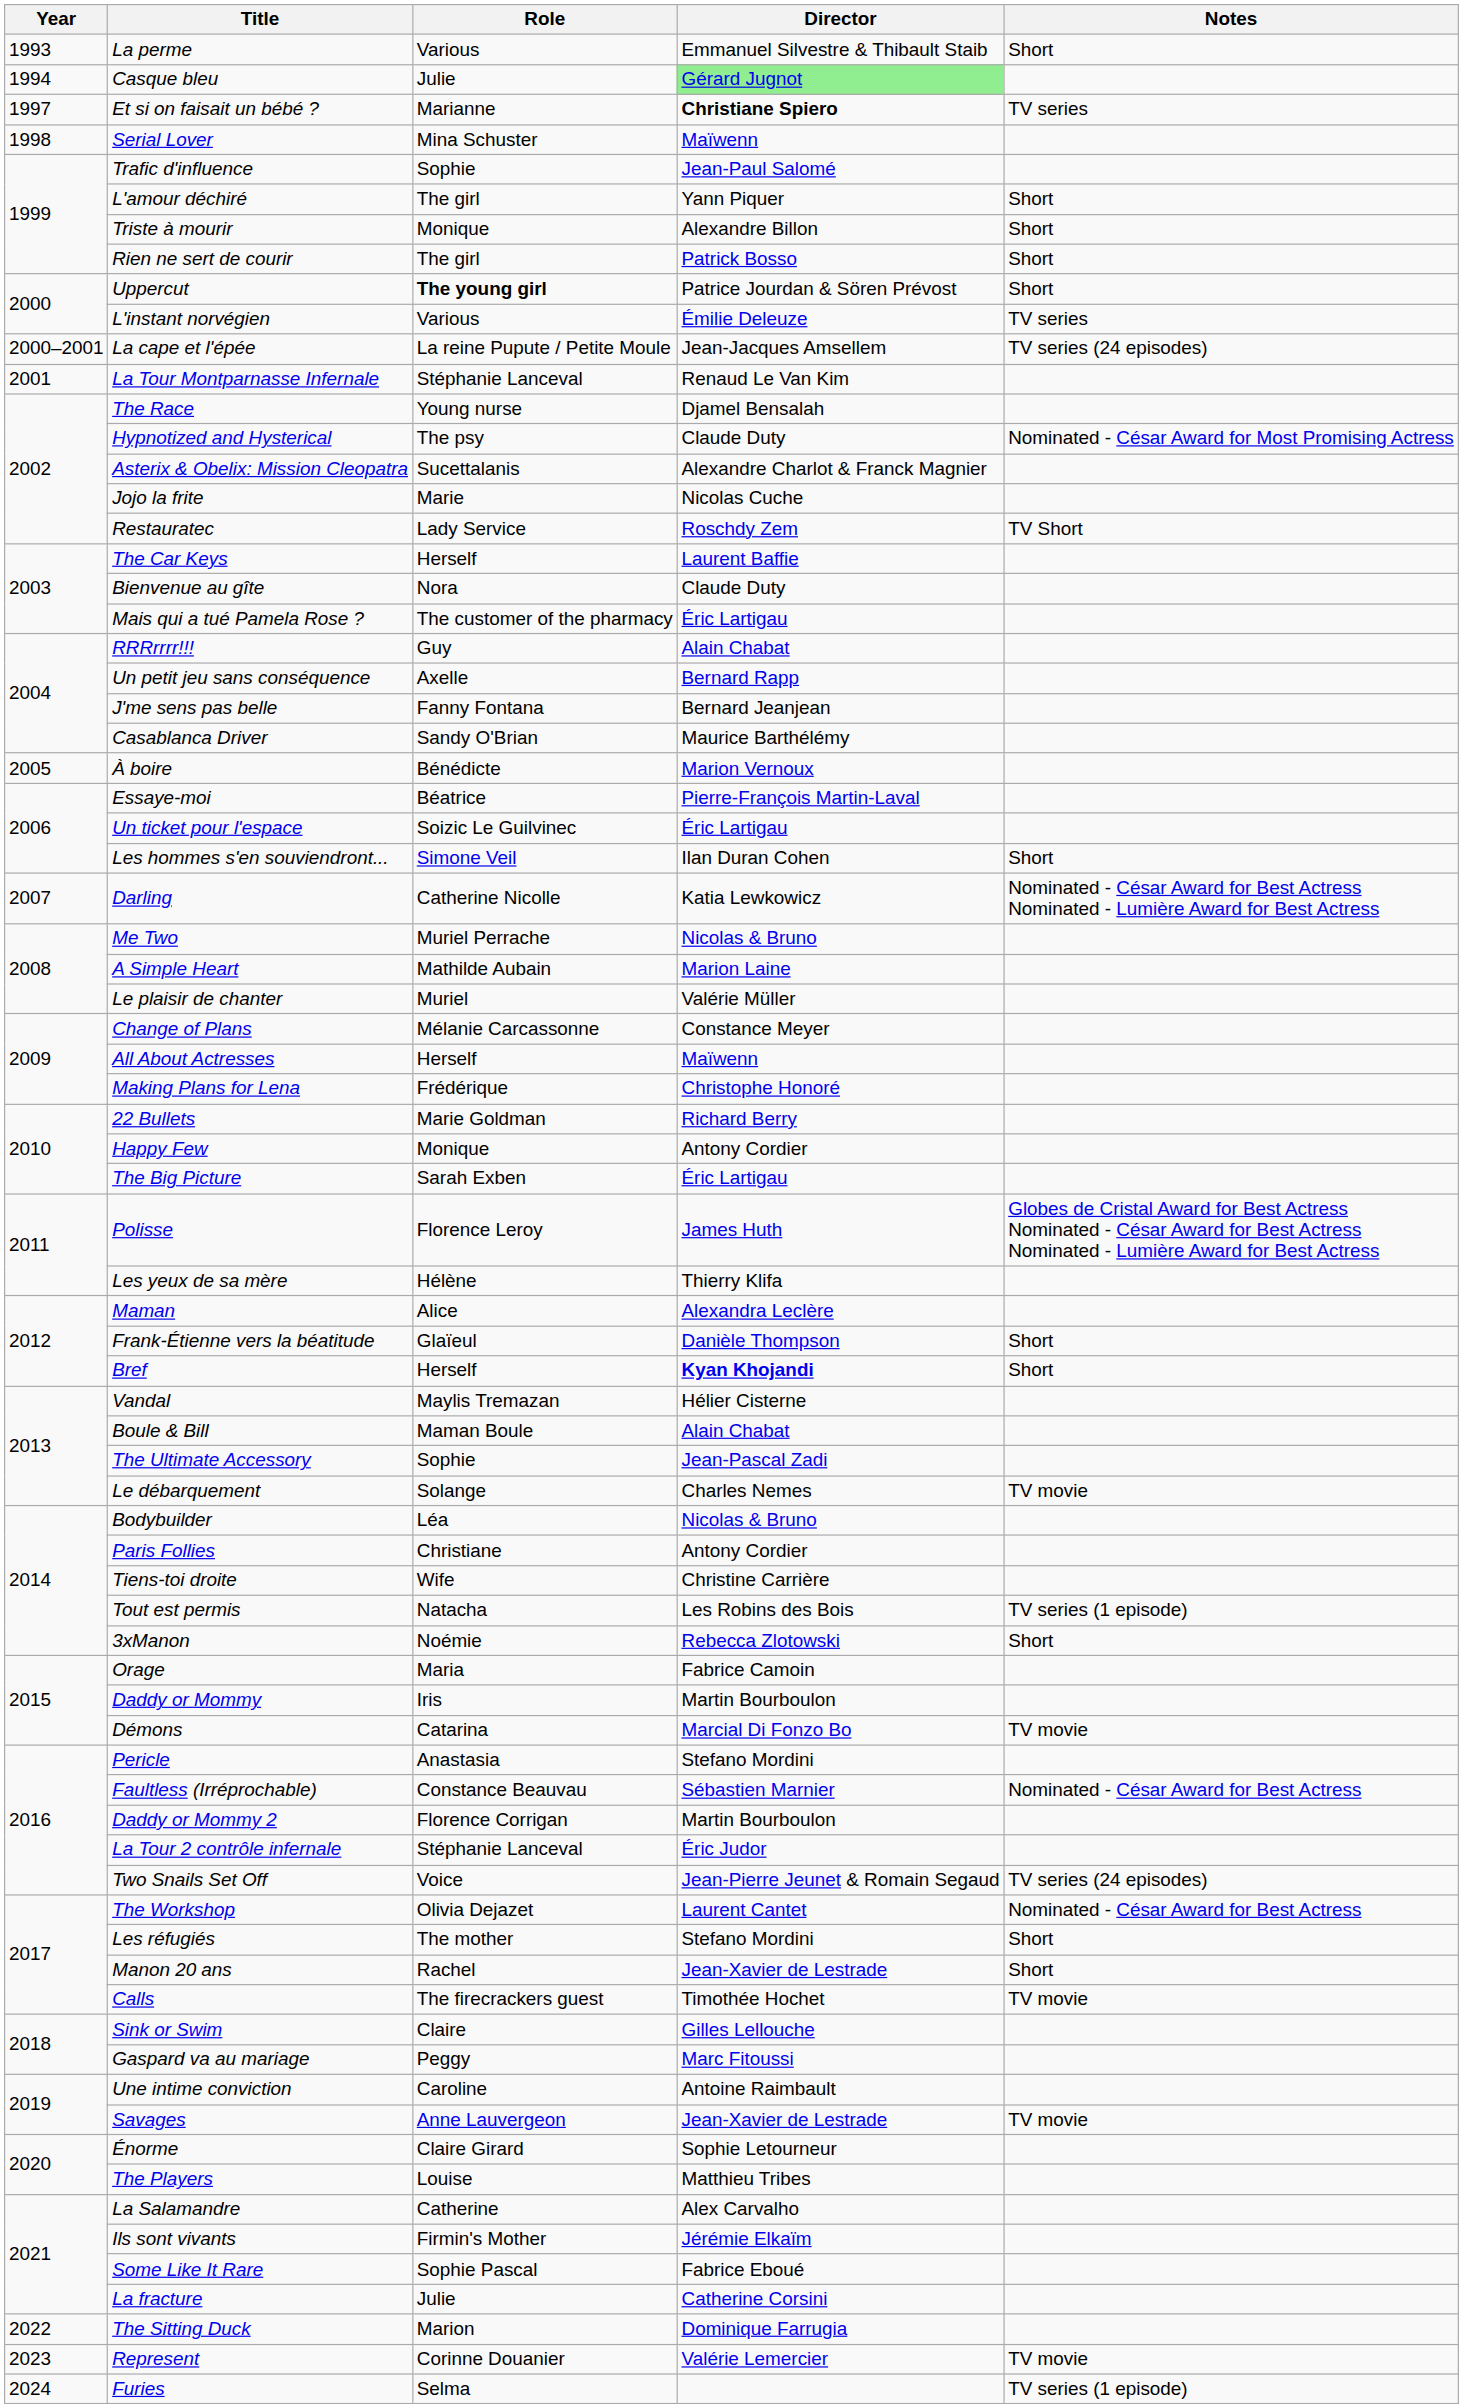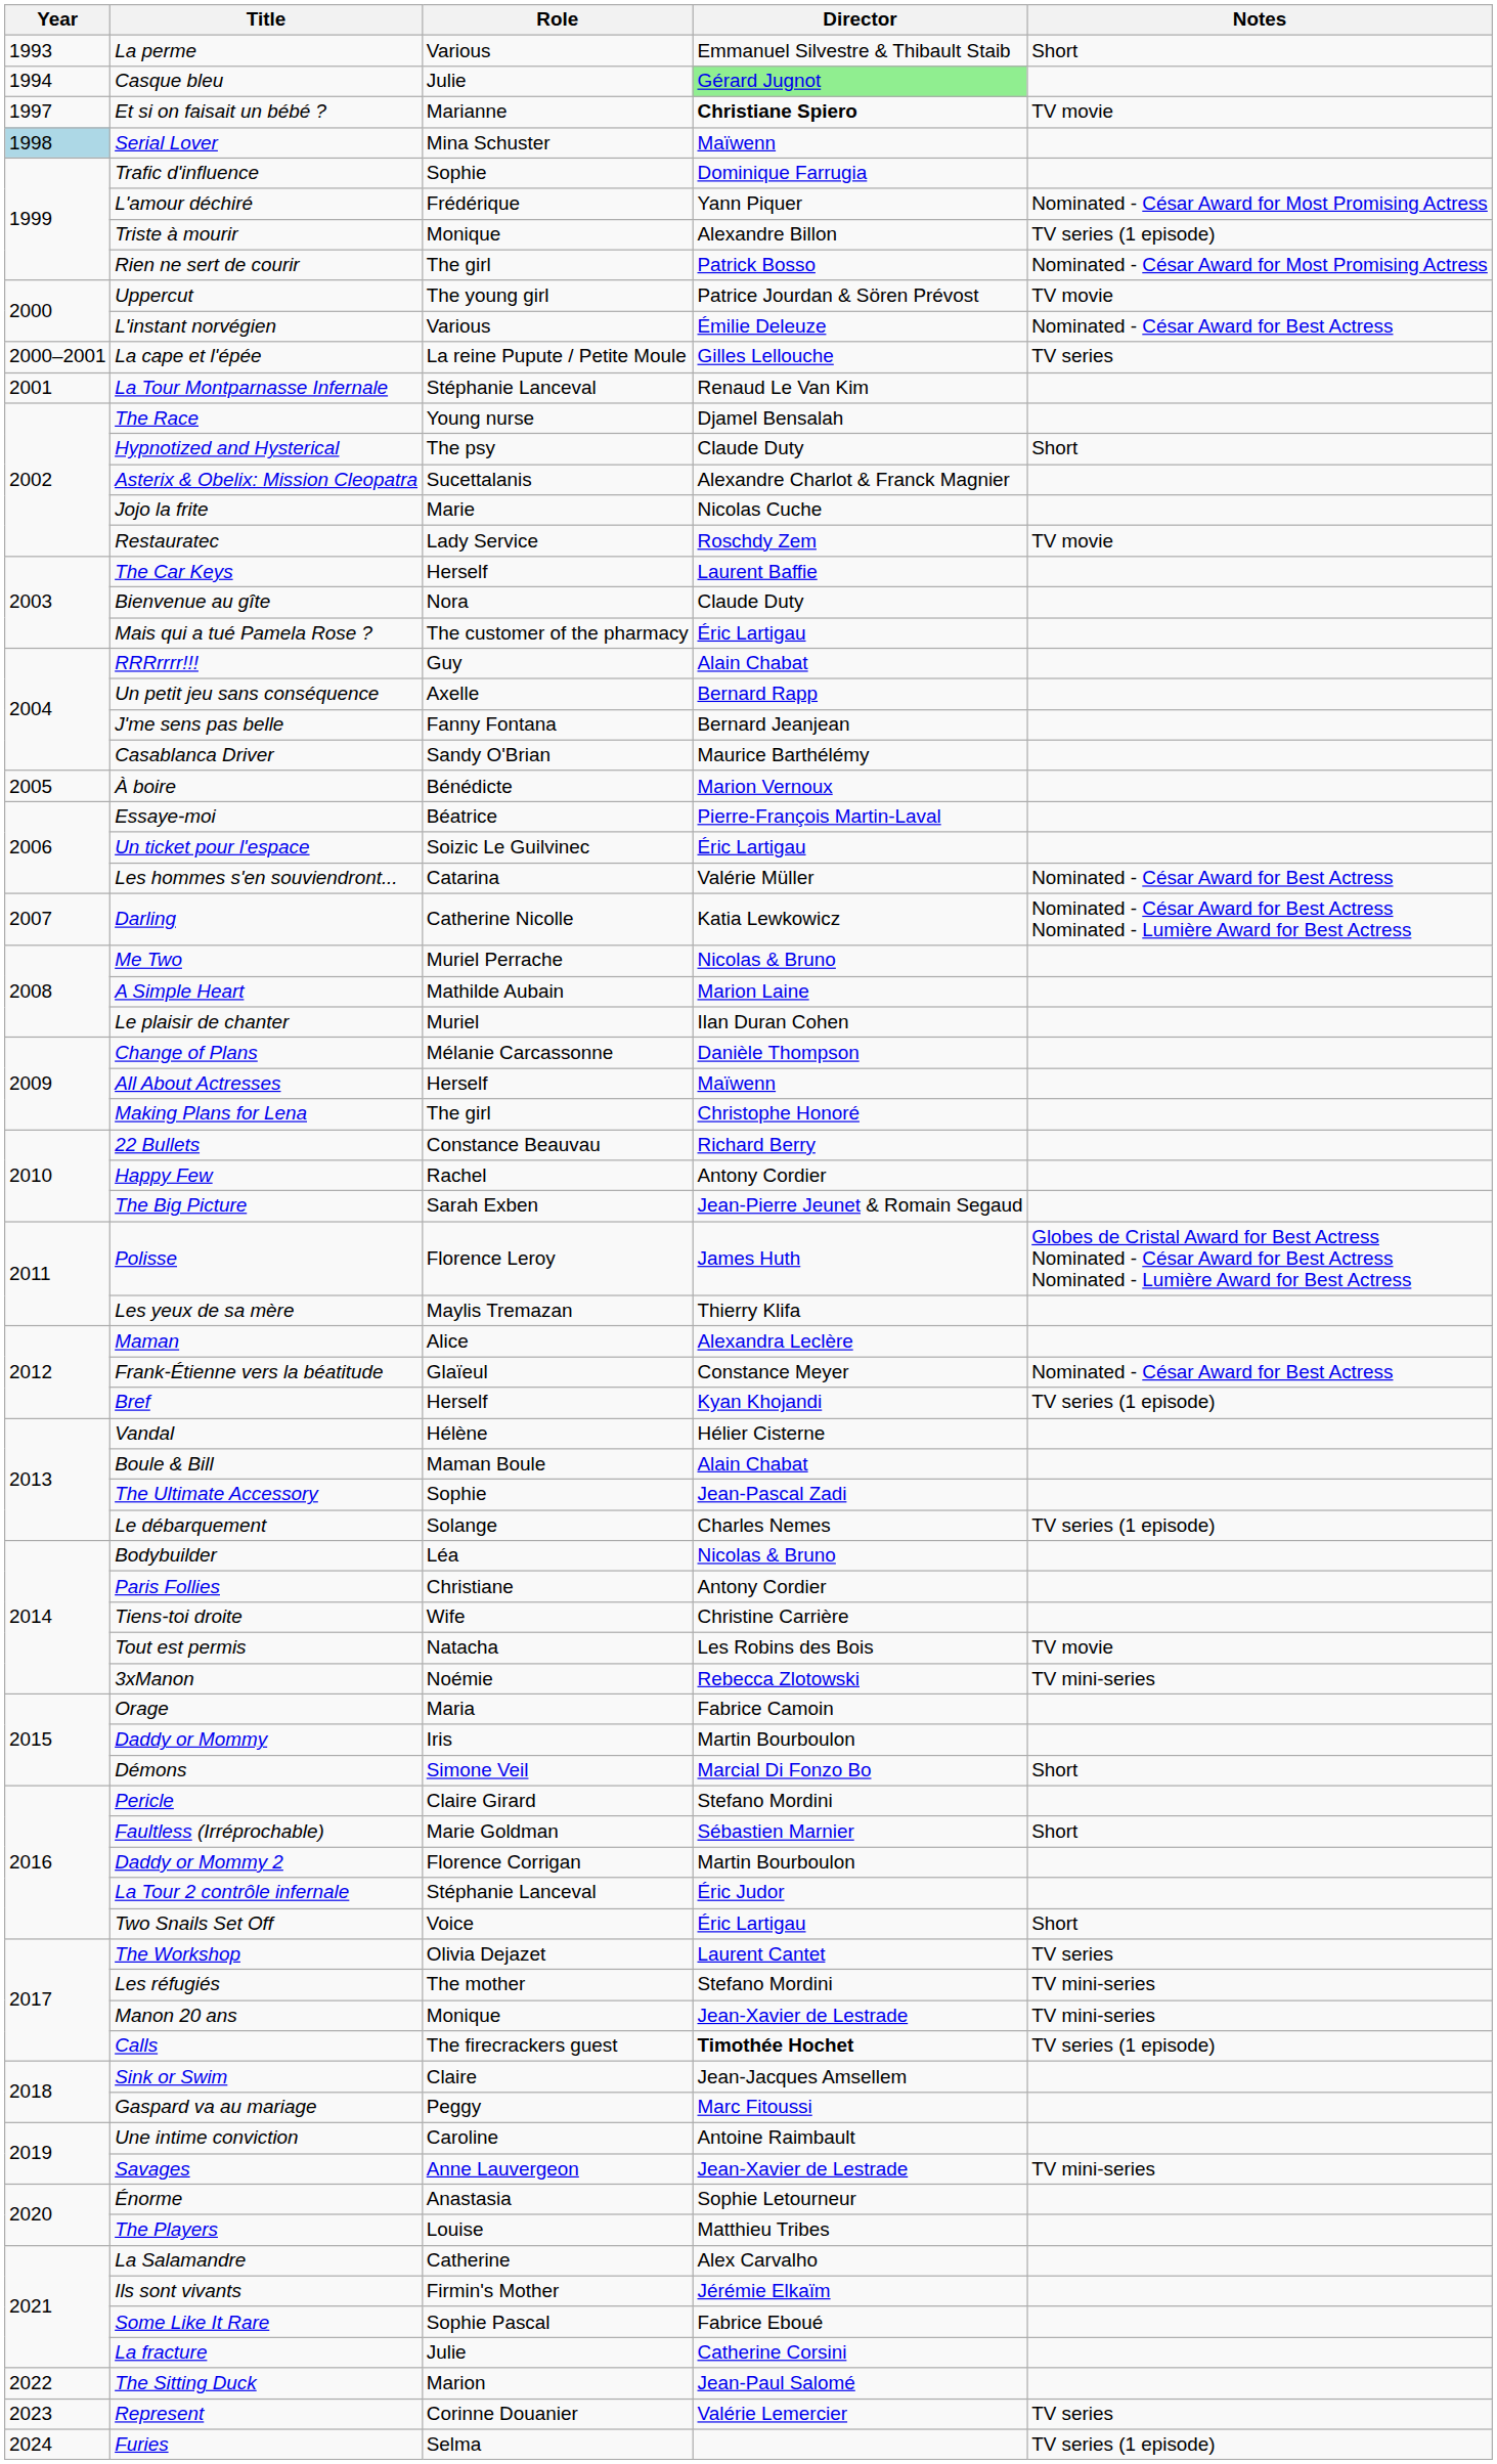Et si on faisait un bébé ? | Notes: TV series -> TV movie
Serial Lover | Year: no background -> lightblue background
Trafic d'influence | Director: Jean-Paul Salomé -> Dominique Farrugia
L'amour déchiré | Role: The girl -> Frédérique
L'amour déchiré | Notes: Short -> Nominated - César Award for Most Promising Actress
Triste à mourir | Notes: Short -> TV series (1 episode)
Rien ne sert de courir | Notes: Short -> Nominated - César Award for Most Promising Actress
Uppercut | Role: bold -> normal
Uppercut | Notes: Short -> TV movie
L'instant norvégien | Notes: TV series -> Nominated - César Award for Best Actress
La cape et l'épée | Director: Jean-Jacques Amsellem -> Gilles Lellouche
La cape et l'épée | Notes: TV series (24 episodes) -> TV series
Hypnotized and Hysterical | Notes: Nominated - César Award for Most Promising Actress -> Short
Restauratec | Notes: TV Short -> TV movie
Les hommes s'en souviendront... | Role: Simone Veil -> Catarina
Les hommes s'en souviendront... | Director: Ilan Duran Cohen -> Valérie Müller
Les hommes s'en souviendront... | Notes: Short -> Nominated - César Award for Best Actress
Le plaisir de chanter | Director: Valérie Müller -> Ilan Duran Cohen
Change of Plans | Director: Constance Meyer -> Danièle Thompson
Making Plans for Lena | Role: Frédérique -> The girl
22 Bullets | Role: Marie Goldman -> Constance Beauvau
Happy Few | Role: Monique -> Rachel
The Big Picture | Director: Éric Lartigau -> Jean-Pierre Jeunet & Romain Segaud
Les yeux de sa mère | Role: Hélène -> Maylis Tremazan
Frank-Étienne vers la béatitude | Director: Danièle Thompson -> Constance Meyer
Frank-Étienne vers la béatitude | Notes: Short -> Nominated - César Award for Best Actress
Bref | Director: bold -> normal
Bref | Notes: Short -> TV series (1 episode)
Vandal | Role: Maylis Tremazan -> Hélène
Le débarquement | Notes: TV movie -> TV series (1 episode)
Tout est permis | Notes: TV series (1 episode) -> TV movie
3xManon | Notes: Short -> TV mini-series
Démons | Role: Catarina -> Simone Veil
Démons | Notes: TV movie -> Short
Pericle | Role: Anastasia -> Claire Girard
Faultless (Irréprochable) | Role: Constance Beauvau -> Marie Goldman
Faultless (Irréprochable) | Notes: Nominated - César Award for Best Actress -> Short
Two Snails Set Off | Director: Jean-Pierre Jeunet & Romain Segaud -> Éric Lartigau
Two Snails Set Off | Notes: TV series (24 episodes) -> Short
The Workshop | Notes: Nominated - César Award for Best Actress -> TV series
Les réfugiés | Notes: Short -> TV mini-series
Manon 20 ans | Role: Rachel -> Monique
Manon 20 ans | Notes: Short -> TV mini-series
Calls | Director: normal -> bold
Calls | Notes: TV movie -> TV series (1 episode)
Sink or Swim | Director: Gilles Lellouche -> Jean-Jacques Amsellem
Savages | Notes: TV movie -> TV mini-series
Énorme | Role: Claire Girard -> Anastasia
The Sitting Duck | Director: Dominique Farrugia -> Jean-Paul Salomé
Represent | Notes: TV movie -> TV series
